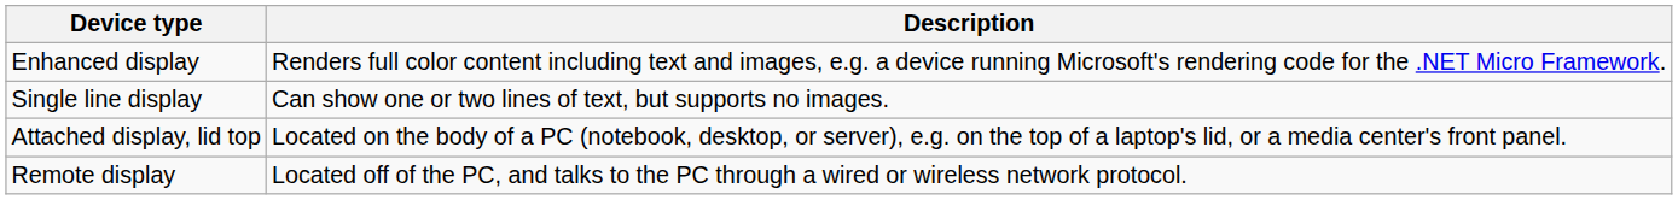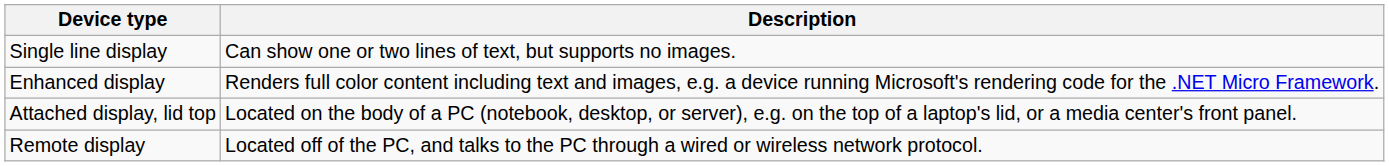rows swapped: Enhanced display <-> Single line display
